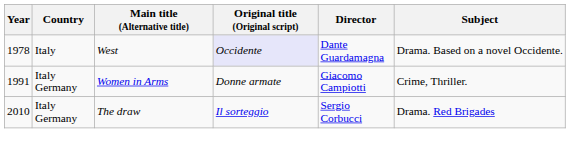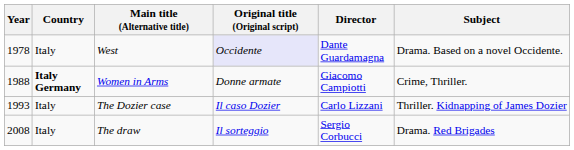Women in Arms | Year: 1991 -> 1988
Women in Arms | Country: normal -> bold
+ row: 1993 | Italy | The Dozier case | Il caso Dozier | Carlo Lizzani | Thriller. Kidnapping of James Dozier
The draw | Year: 2010 -> 2008
The draw | Country: Italy Germany -> Italy
